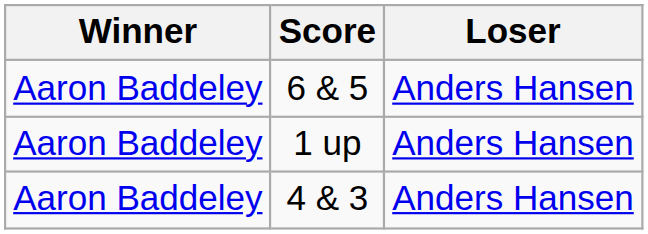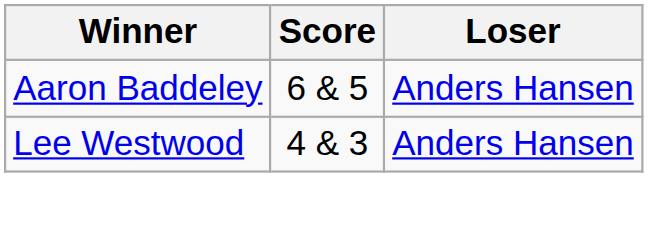- row: Aaron Baddeley | 1 up | Anders Hansen
4 & 3 | Winner: Aaron Baddeley -> Lee Westwood
